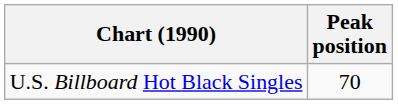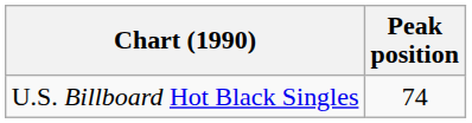U.S. Billboard Hot Black Singles | Peak position: 70 -> 74
